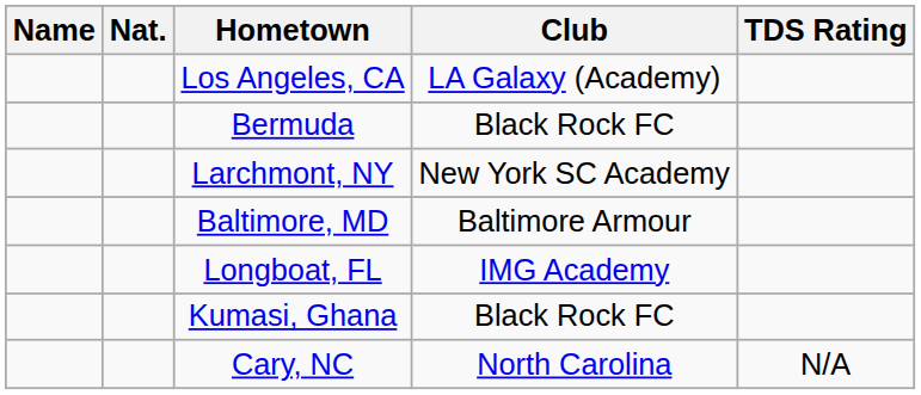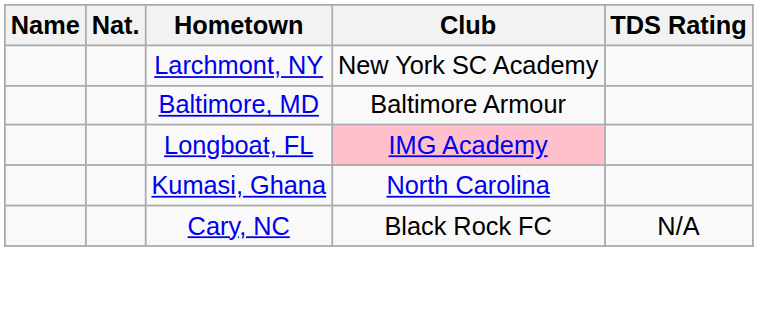- row: Los Angeles, CA | LA Galaxy (Academy)
- row: Bermuda | Black Rock FC
Longboat, FL | Club: no background -> pink background
Kumasi, Ghana | Club: Black Rock FC -> North Carolina
Cary, NC | Club: North Carolina -> Black Rock FC
